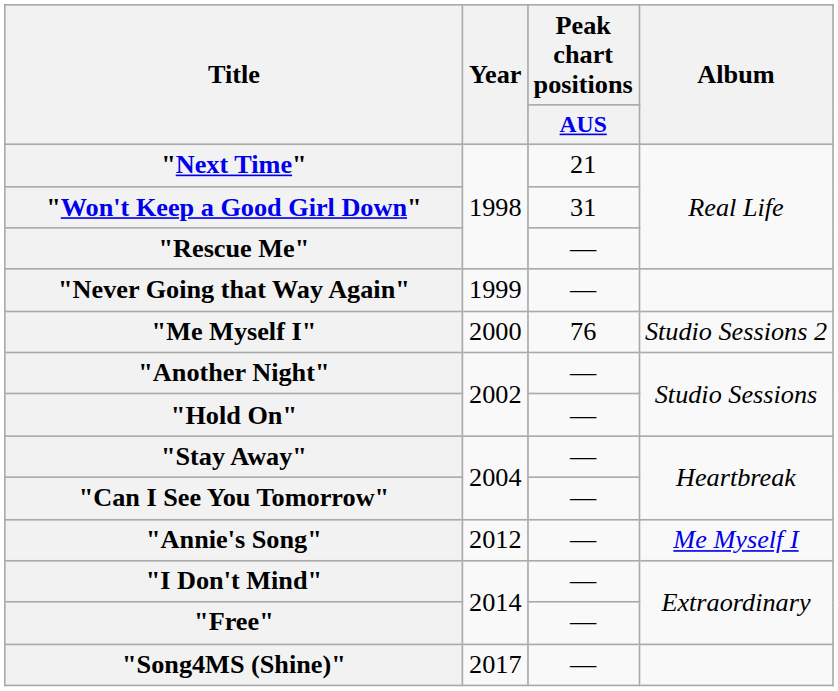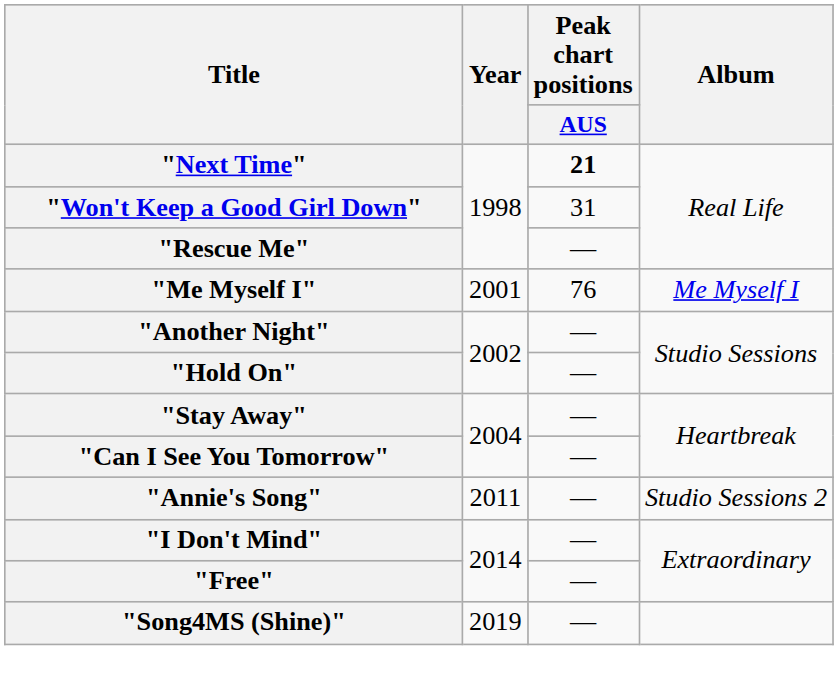"Next Time" | Peak chart positions / AUS: normal -> bold
- row: "Never Going that Way Again" | 1999 | —
"Me Myself I" | Year: 2000 -> 2001
"Me Myself I" | Album: Studio Sessions 2 -> Me Myself I
"Annie's Song" | Year: 2012 -> 2011
"Annie's Song" | Album: Me Myself I -> Studio Sessions 2
"Song4MS (Shine)" | Year: 2017 -> 2019
